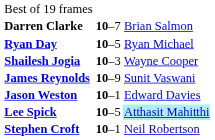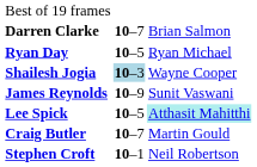Shailesh Jogia | column 2: no background -> lightblue background
- row: Jason Weston | 10–1 | Edward Davies
+ row: Craig Butler | 10–7 | Martin Gould
